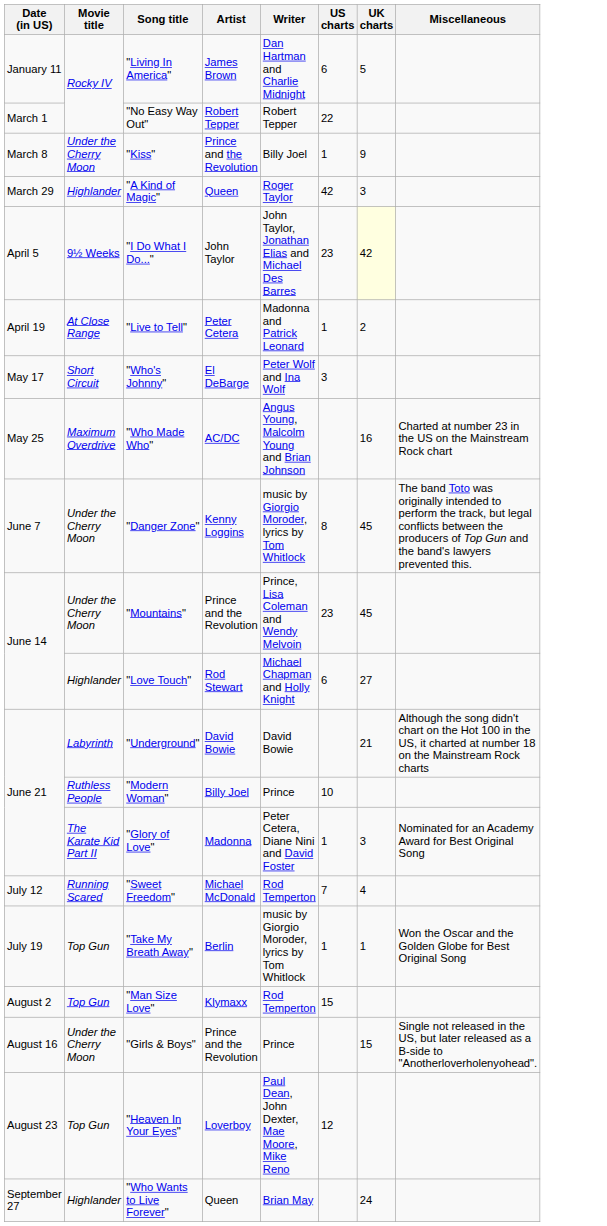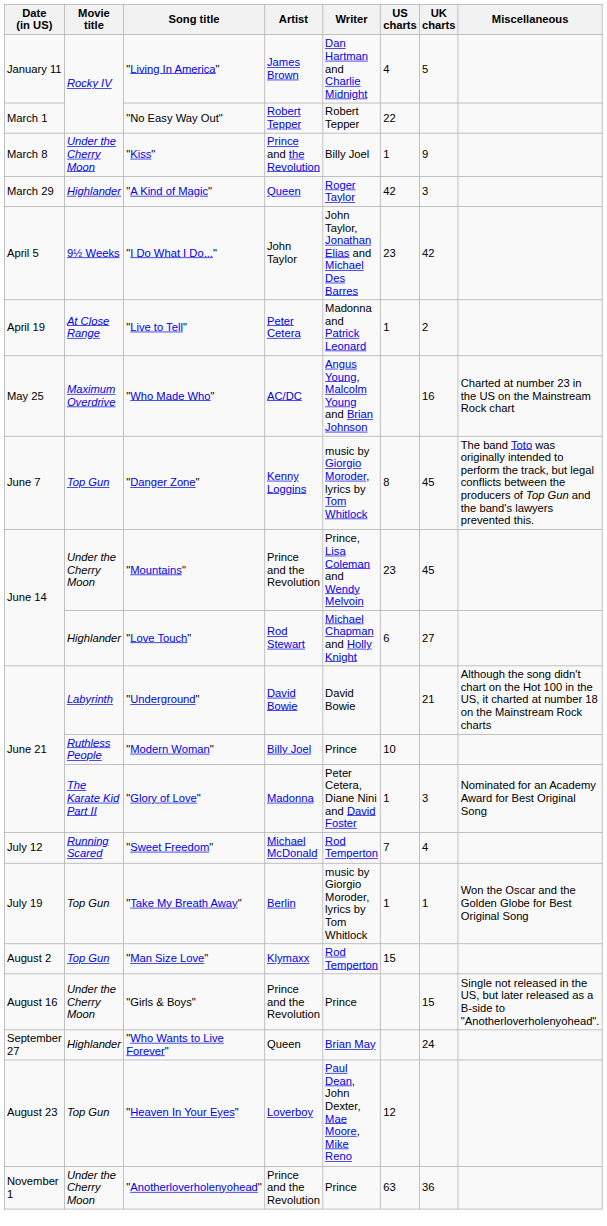"Living In America" | US charts: 6 -> 4
"I Do What I Do..." | UK charts: lightyellow background -> no background
- row: May 17 | Short Circuit | "Who's Johnny" | El DeBarge | Peter Wolf and Ina Wolf | 3
"Danger Zone" | Movie title: Under the Cherry Moon -> Top Gun
rows swapped: "Heaven In Your Eyes" <-> "Who Wants to Live Forever"
+ row: November 1 | Under the Cherry Moon | "Anotherloverholenyohead" | Prince and the Revolution | Prince | 63 | 36
